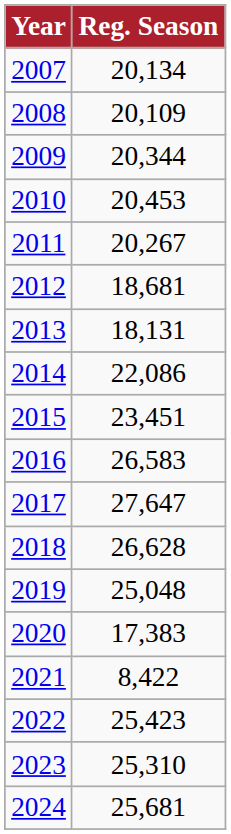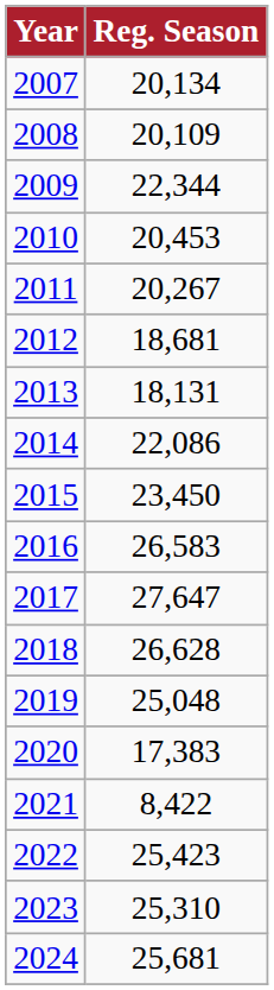2009 | Reg. Season: 20,344 -> 22,344
2015 | Reg. Season: 23,451 -> 23,450
